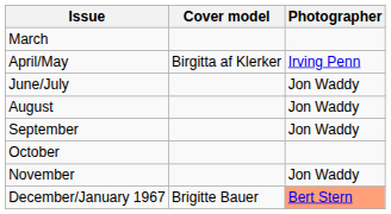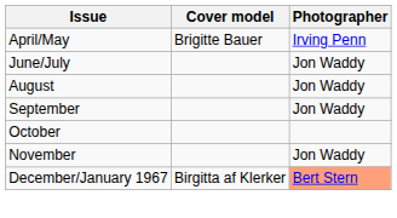- row: March
April/May | Cover model: Birgitta af Klerker -> Brigitte Bauer
December/January 1967 | Cover model: Brigitte Bauer -> Birgitta af Klerker
